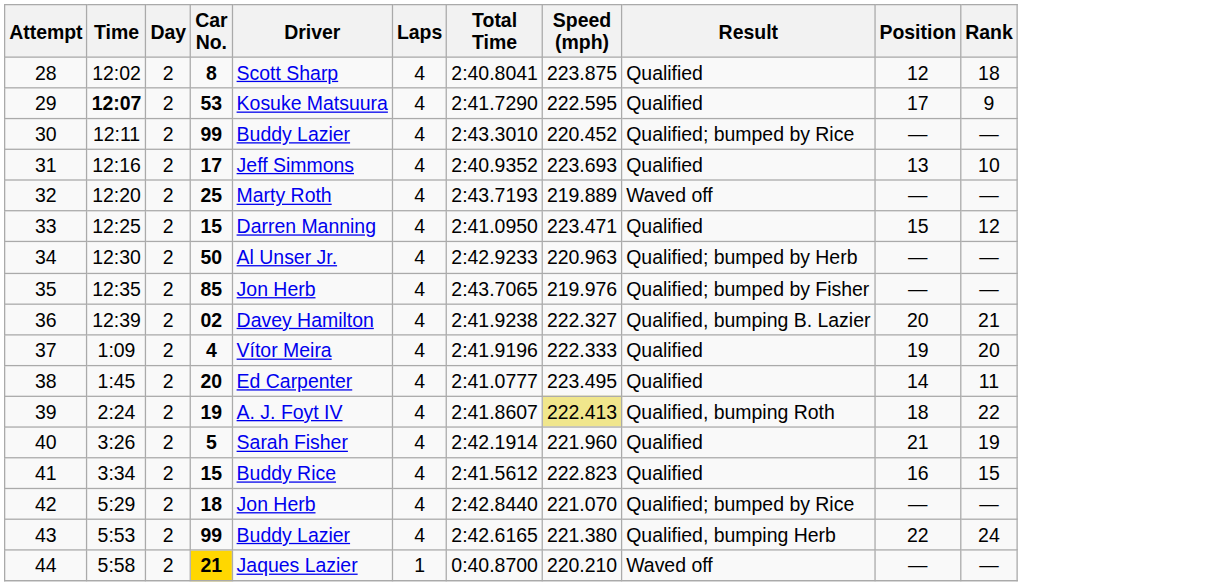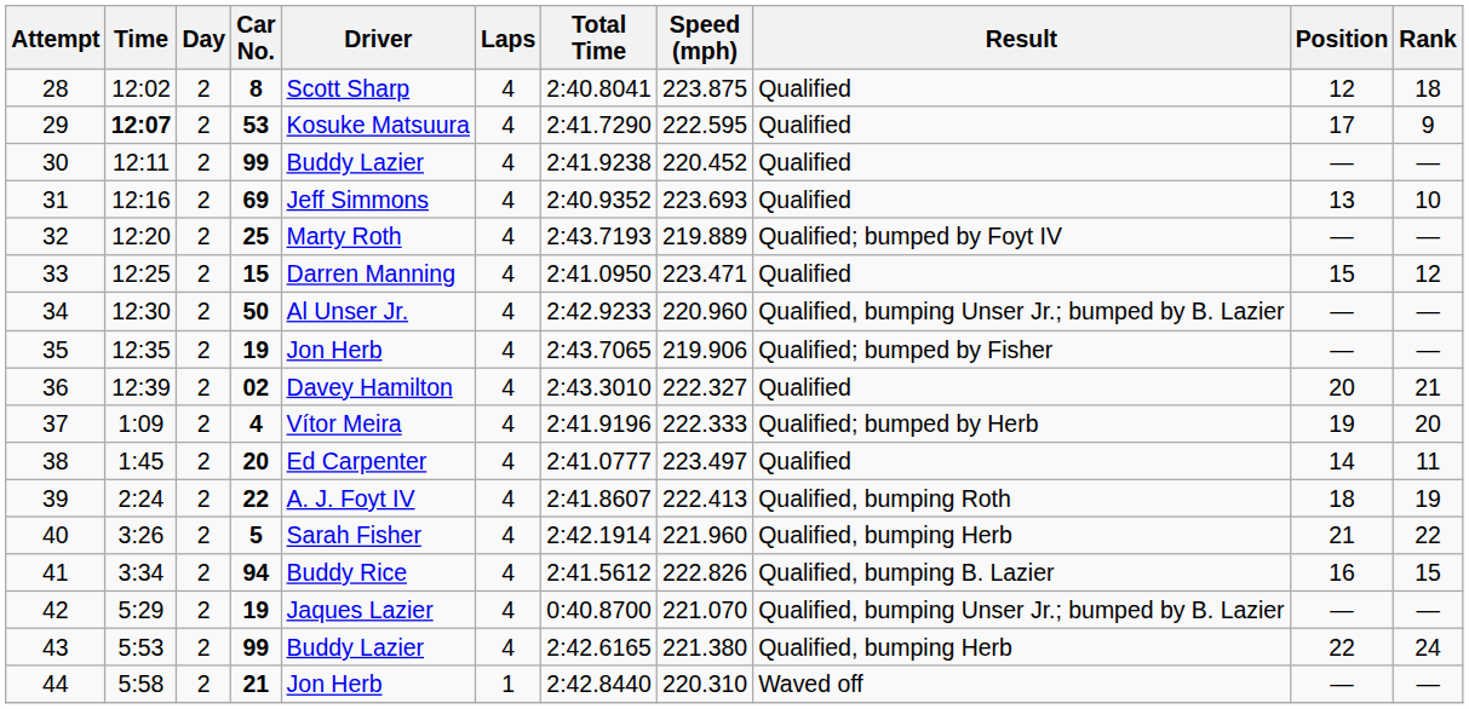30 | Total Time: 2:43.3010 -> 2:41.9238
30 | Result: Qualified; bumped by Rice -> Qualified
31 | Car No.: 17 -> 69
32 | Result: Waved off -> Qualified; bumped by Foyt IV
34 | Speed (mph): 220.963 -> 220.960
34 | Result: Qualified; bumped by Herb -> Qualified, bumping Unser Jr.; bumped by B. Lazier
35 | Car No.: 85 -> 19
35 | Speed (mph): 219.976 -> 219.906
36 | Total Time: 2:41.9238 -> 2:43.3010
36 | Result: Qualified, bumping B. Lazier -> Qualified
37 | Result: Qualified -> Qualified; bumped by Herb
38 | Speed (mph): 223.495 -> 223.497
39 | Car No.: 19 -> 22
39 | Speed (mph): khaki background -> no background
39 | Rank: 22 -> 19
40 | Result: Qualified -> Qualified, bumping Herb
40 | Rank: 19 -> 22
41 | Car No.: 15 -> 94
41 | Speed (mph): 222.823 -> 222.826
41 | Result: Qualified -> Qualified, bumping B. Lazier
42 | Car No.: 18 -> 19
42 | Driver: Jon Herb -> Jaques Lazier
42 | Total Time: 2:42.8440 -> 0:40.8700
42 | Result: Qualified; bumped by Rice -> Qualified, bumping Unser Jr.; bumped by B. Lazier
44 | Car No.: gold background -> no background
44 | Driver: Jaques Lazier -> Jon Herb
44 | Total Time: 0:40.8700 -> 2:42.8440
44 | Speed (mph): 220.210 -> 220.310
